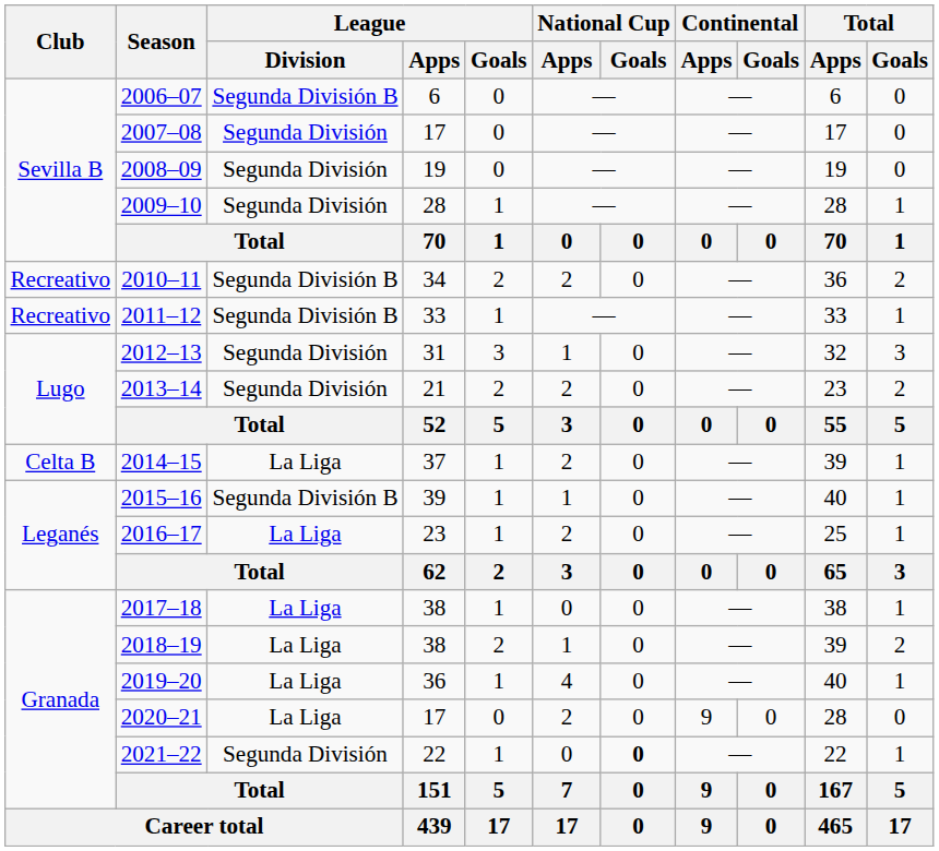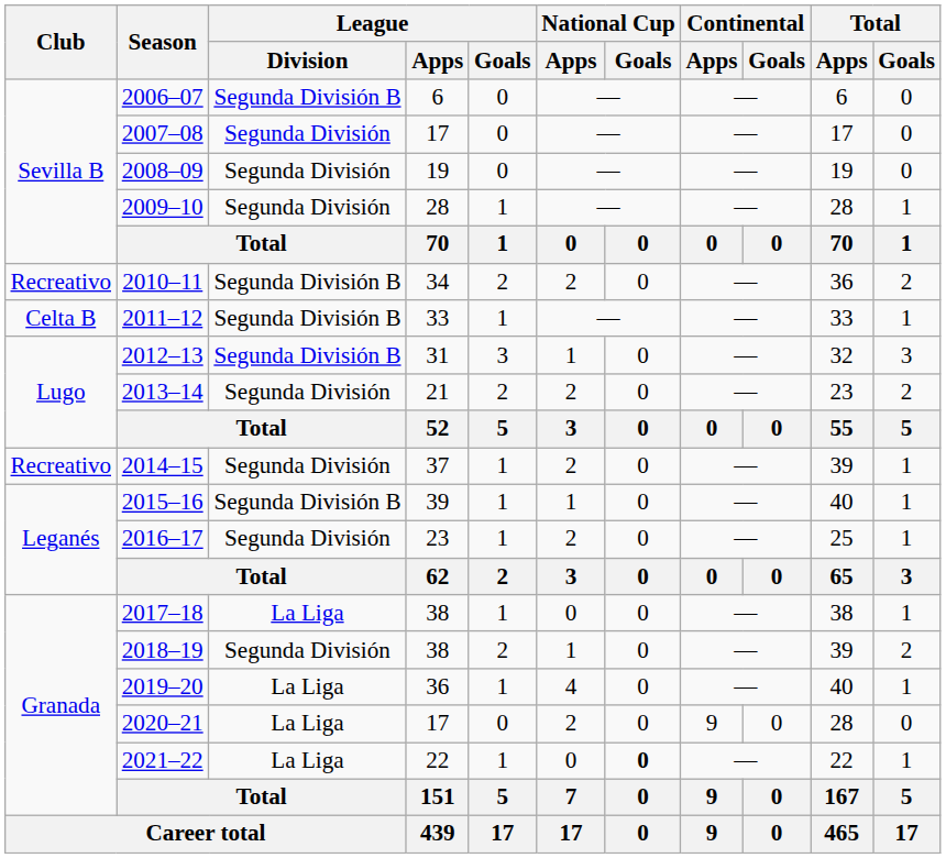2011–12 | Club: Recreativo -> Celta B
2012–13 | League / Division: Segunda División -> Segunda División B
2014–15 | Club: Celta B -> Recreativo
2014–15 | League / Division: La Liga -> Segunda División
2016–17 | League / Division: La Liga -> Segunda División
2018–19 | League / Division: La Liga -> Segunda División
2021–22 | League / Division: Segunda División -> La Liga
